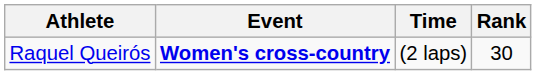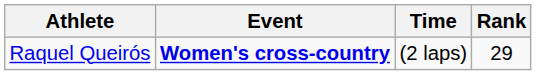Raquel Queirós | Rank: 30 -> 29
